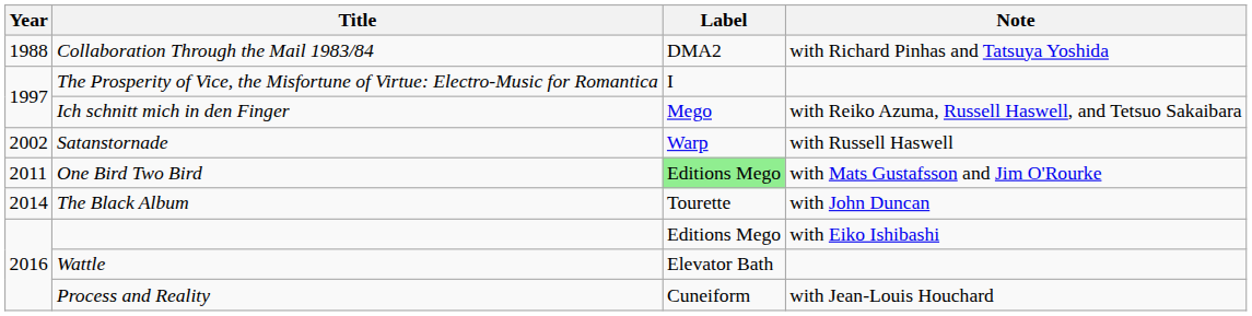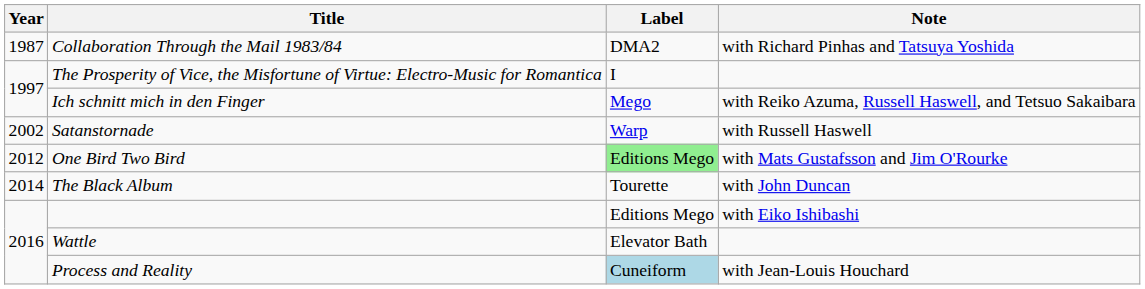Collaboration Through the Mail 1983/84 | Year: 1988 -> 1987
One Bird Two Bird | Year: 2011 -> 2012
Process and Reality | Label: no background -> lightblue background
